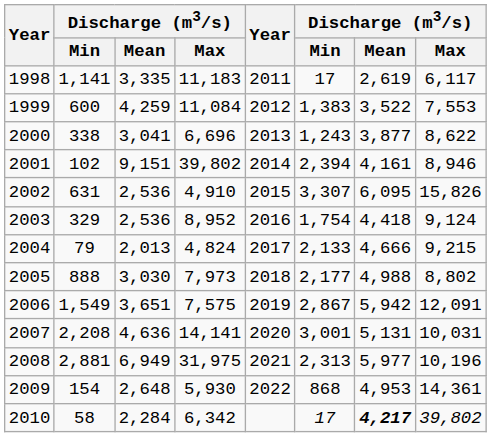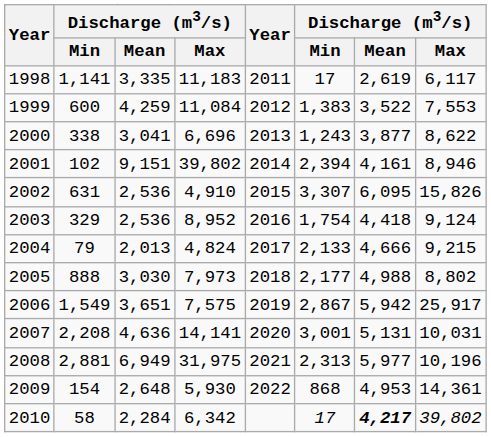2006 | column 8: 12,091 -> 25,917
